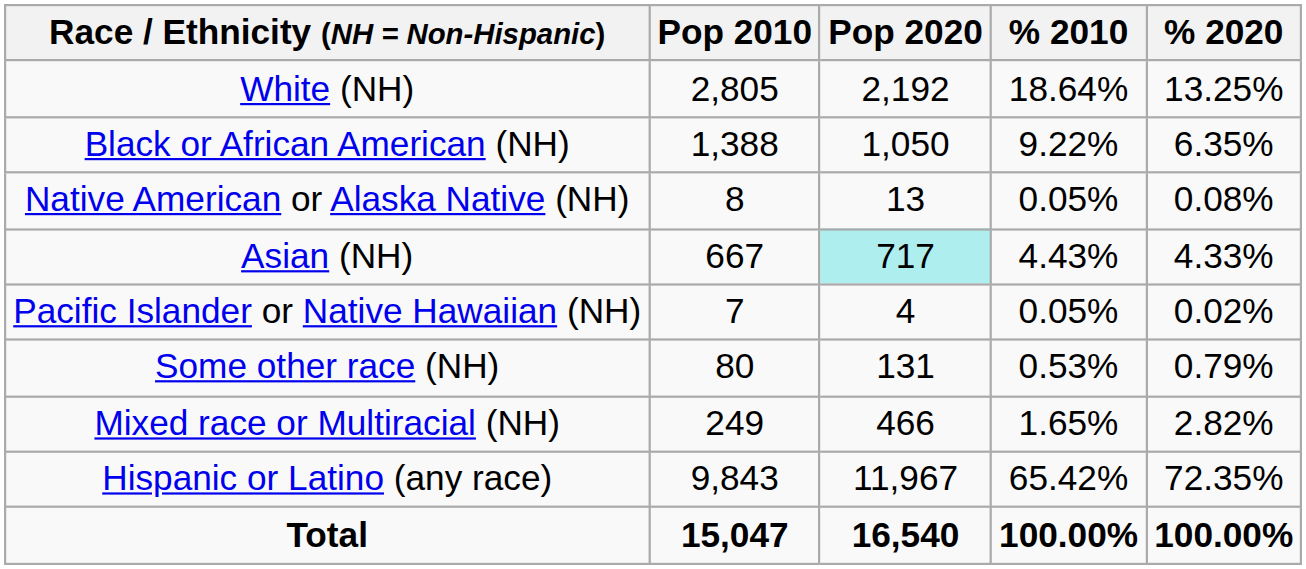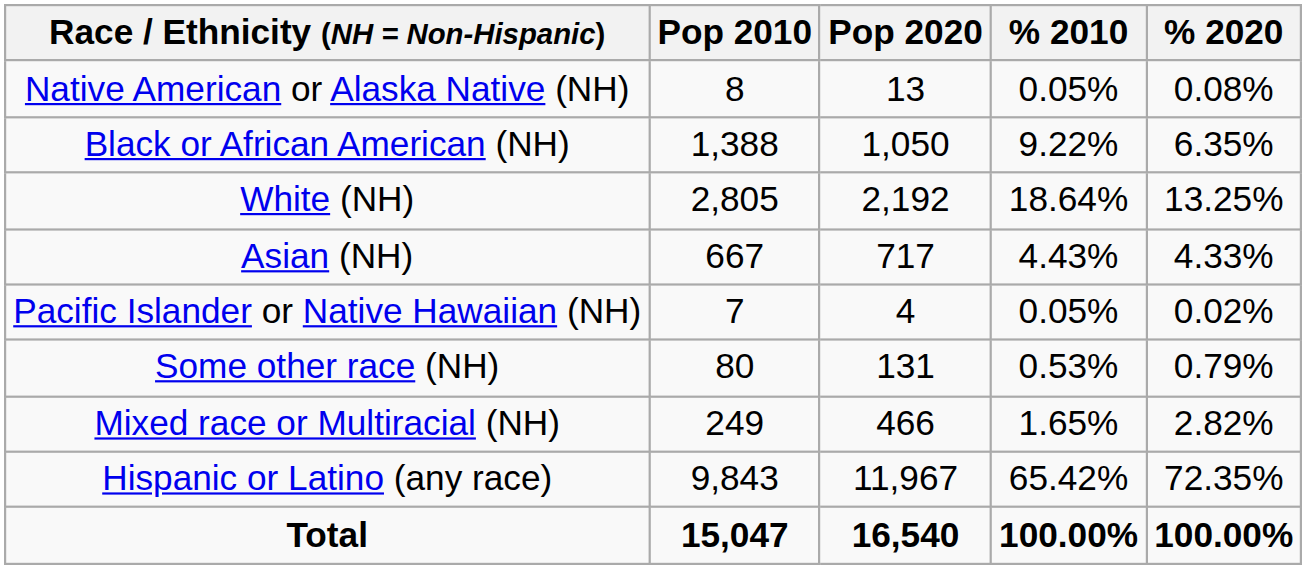rows swapped: White (NH) <-> Native American or Alaska Native (NH)
Asian (NH) | Pop 2020: paleturquoise background -> no background
